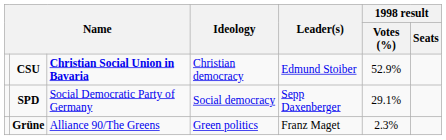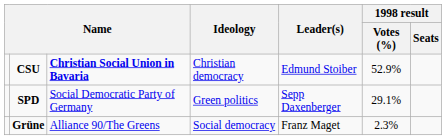SPD | Ideology: Social democracy -> Green politics
Grüne | Ideology: Green politics -> Social democracy
